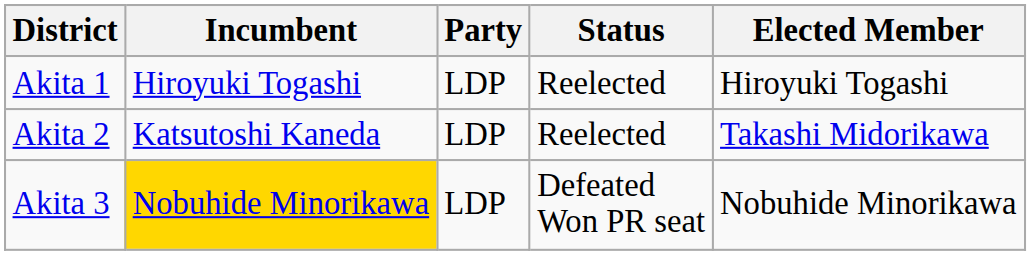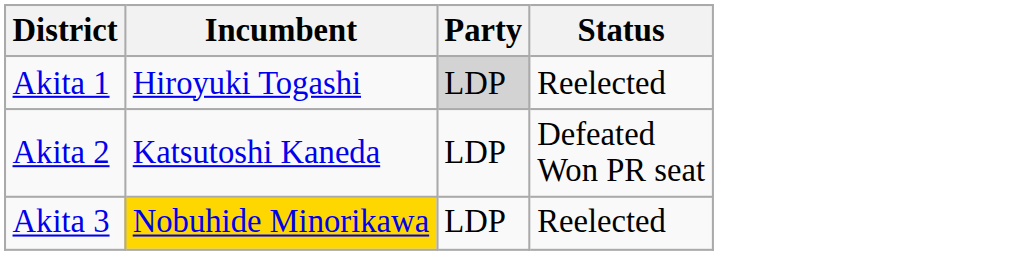- column: Elected Member | Hiroyuki Togashi | Takashi Midorikawa | Nobuhide Minorikawa
Akita 1 | Party: no background -> lightgrey background
Akita 2 | Status: Reelected -> Defeated Won PR seat
Akita 3 | Status: Defeated Won PR seat -> Reelected
